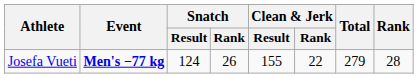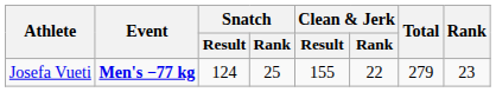Josefa Vueti | Snatch / Rank: 26 -> 25
Josefa Vueti | Rank: 28 -> 23
